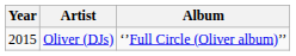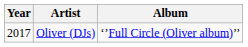Oliver (DJs) | Year: 2015 -> 2017
